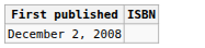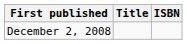+ column: Title
